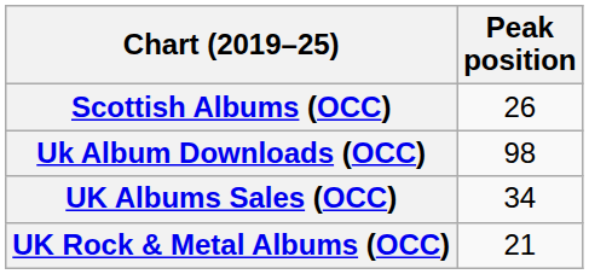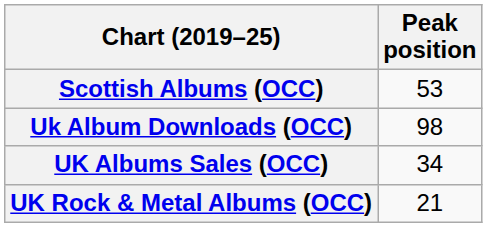Scottish Albums (OCC) | Peak position: 26 -> 53
